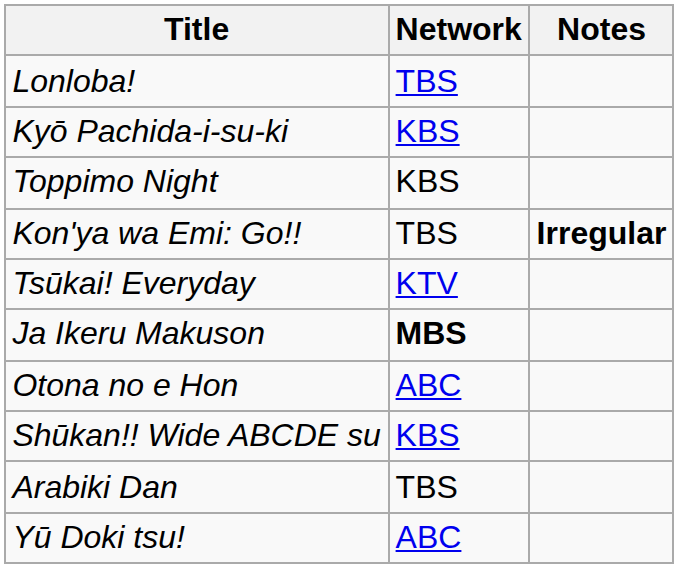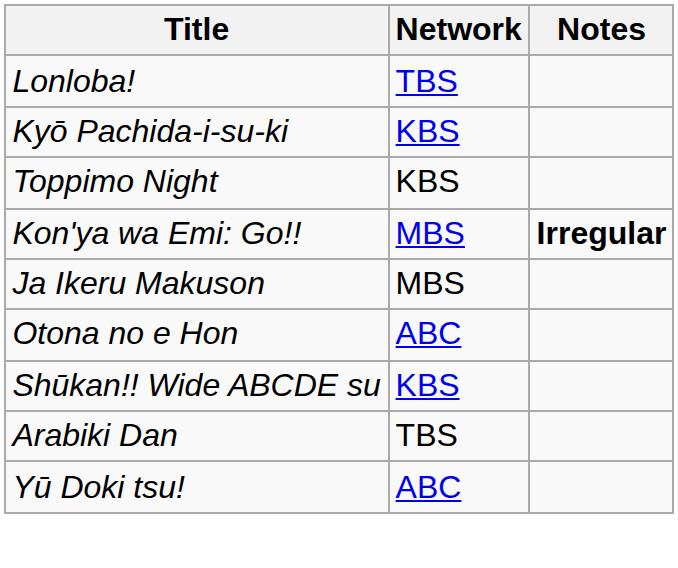Kon'ya wa Emi: Go!! | Network: TBS -> MBS
- row: Tsūkai! Everyday | KTV
Ja Ikeru Makuson | Network: bold -> normal
